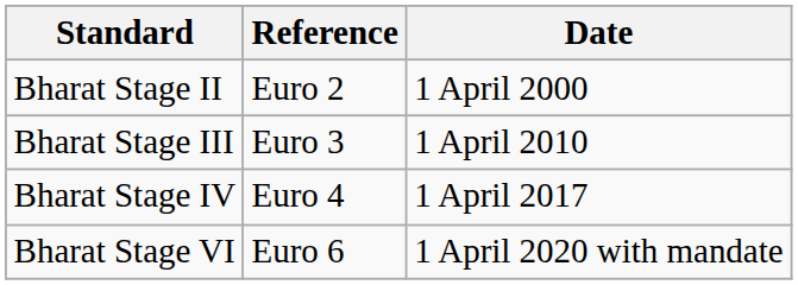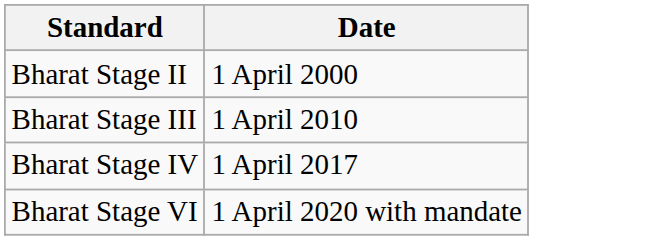- column: Reference | Euro 2 | Euro 3 | Euro 4 | Euro 6
